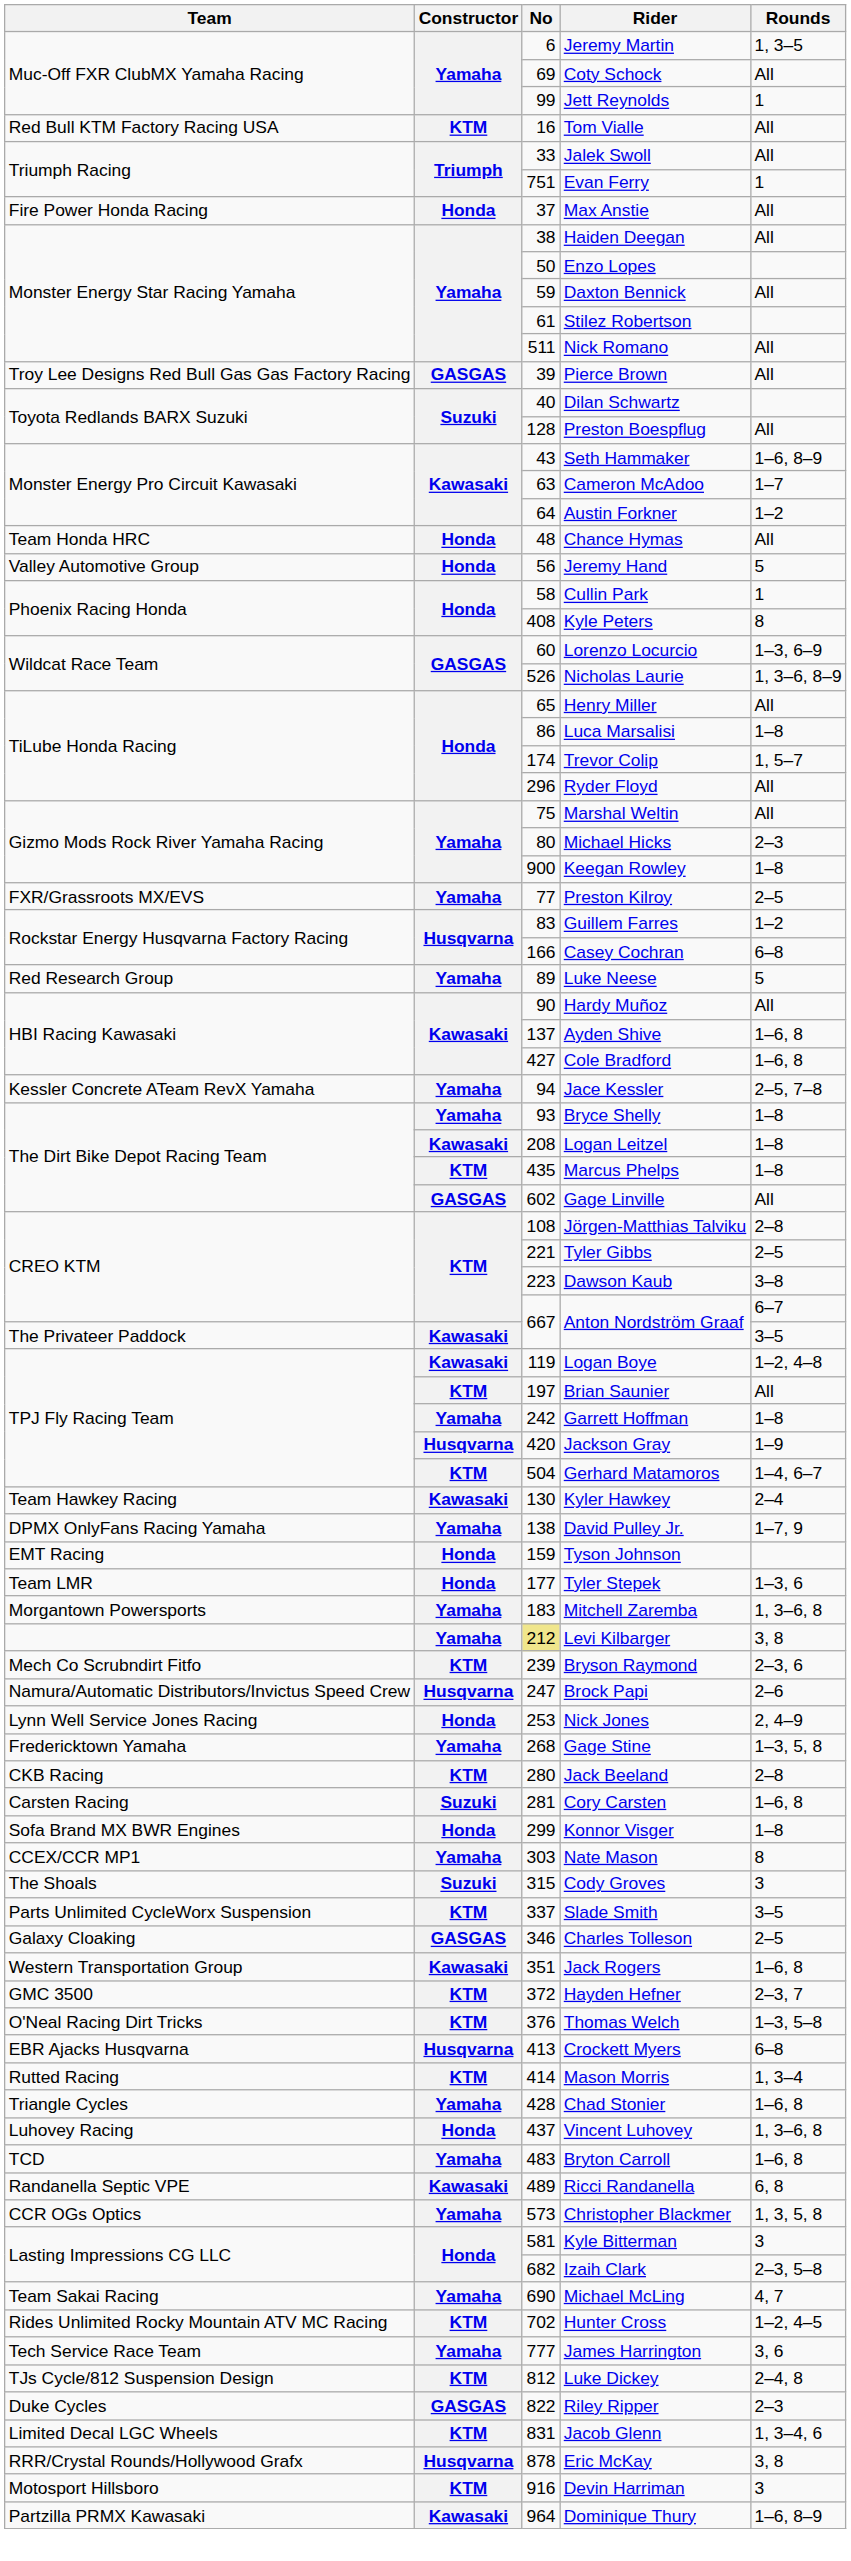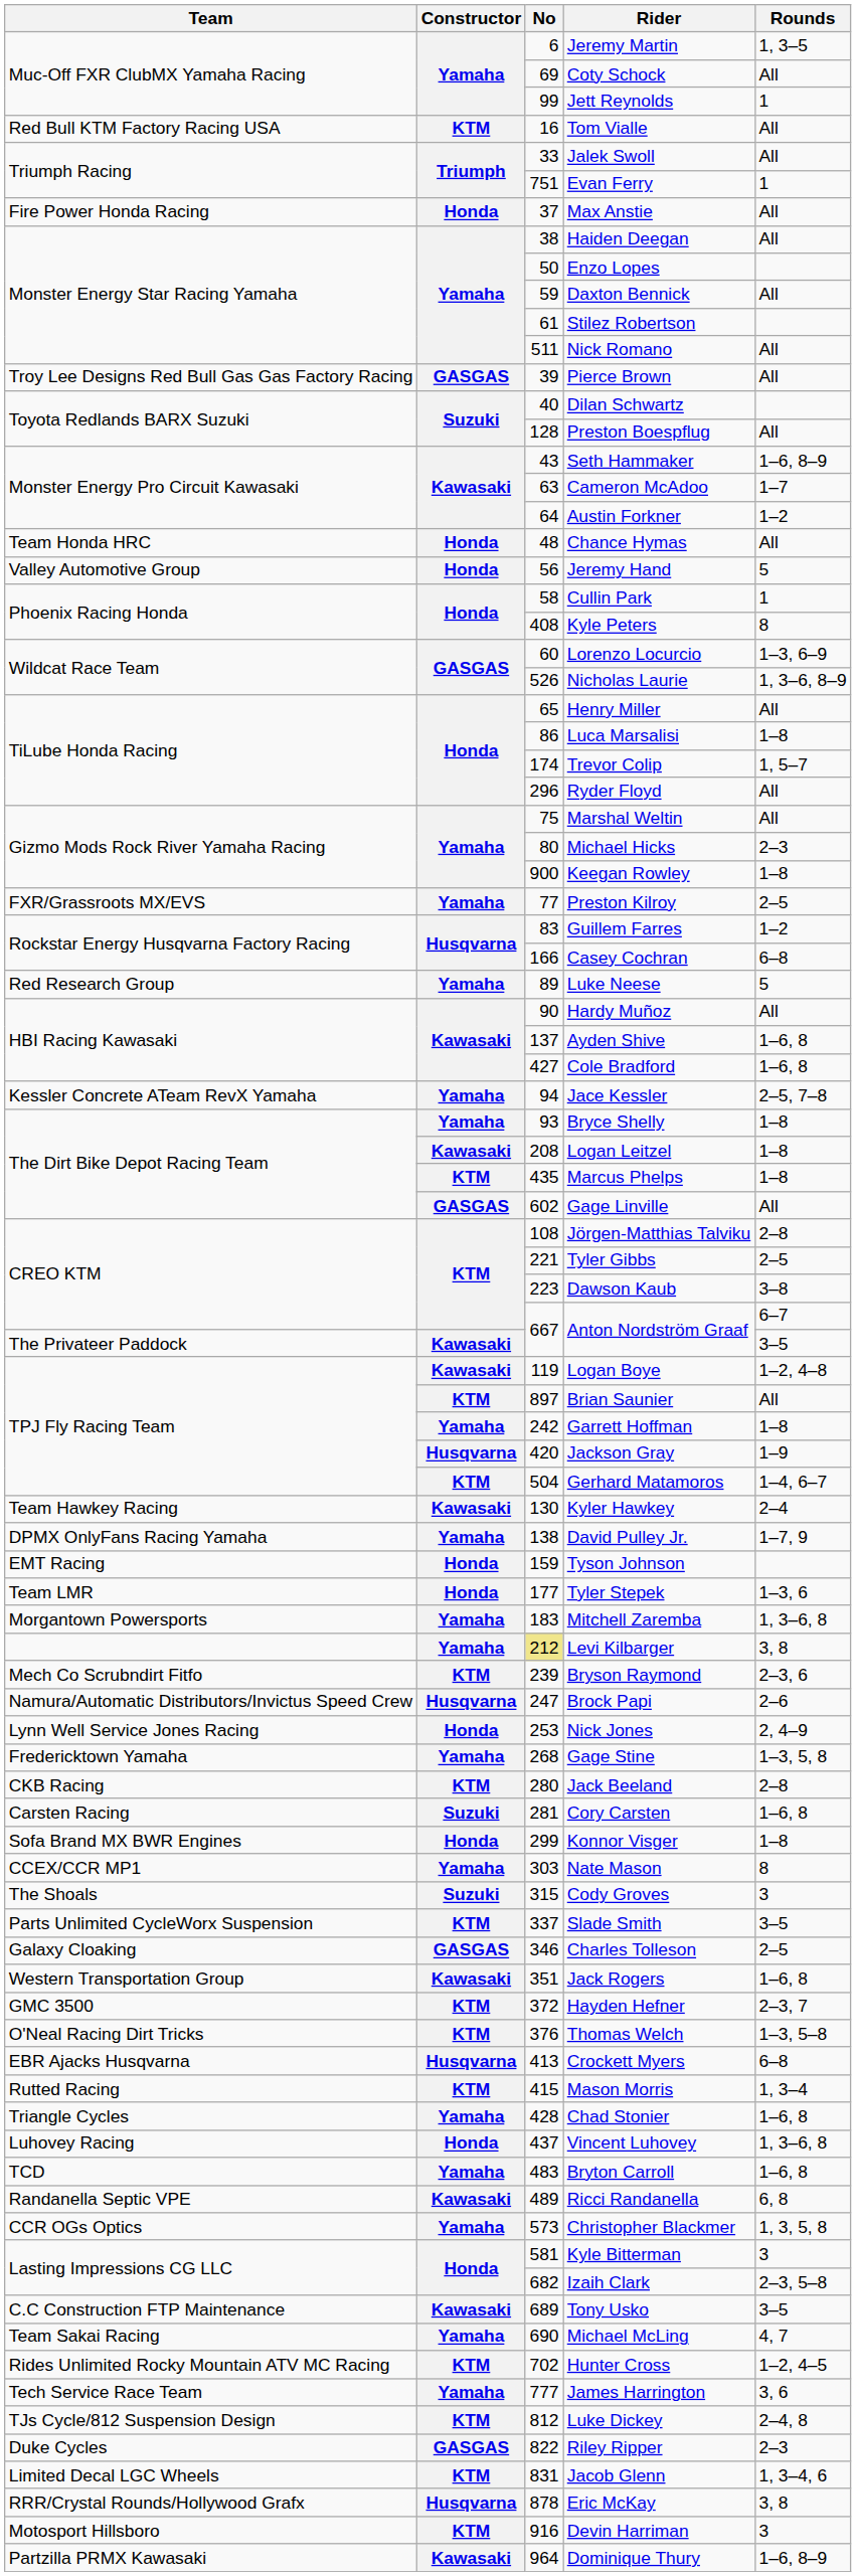Brian Saunier | No: 197 -> 897
Mason Morris | No: 414 -> 415
+ row: C.C Construction FTP Maintenance | Kawasaki | 689 | Tony Usko | 3–5
